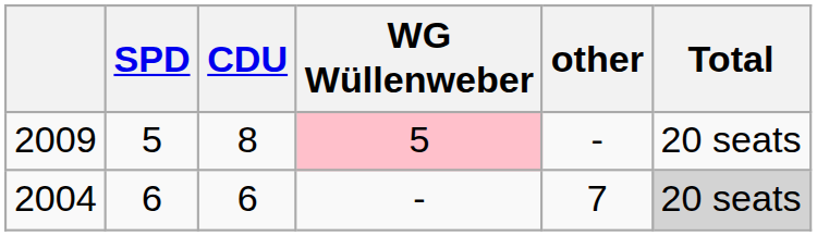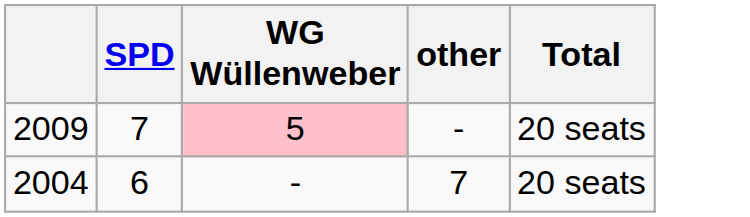- column: CDU | 8 | 6
2009 | SPD: 5 -> 7
2004 | Total: lightgrey background -> no background
